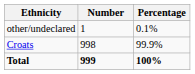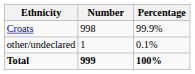rows swapped: Croats <-> other/undeclared
